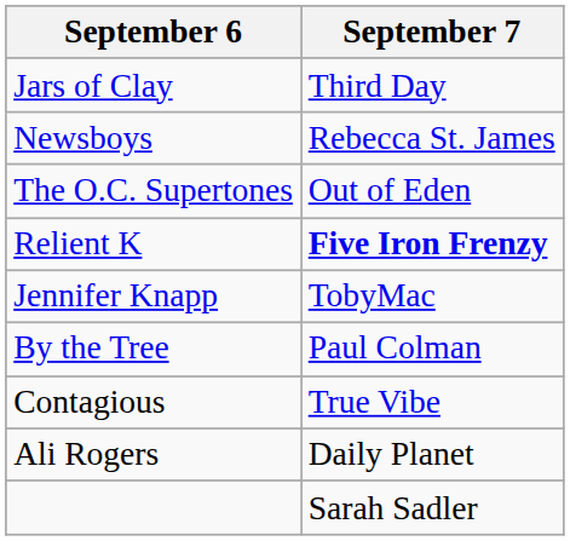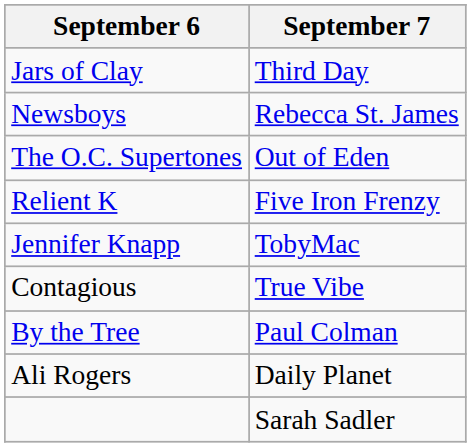Relient K | September 7: bold -> normal
rows swapped: Contagious <-> By the Tree
